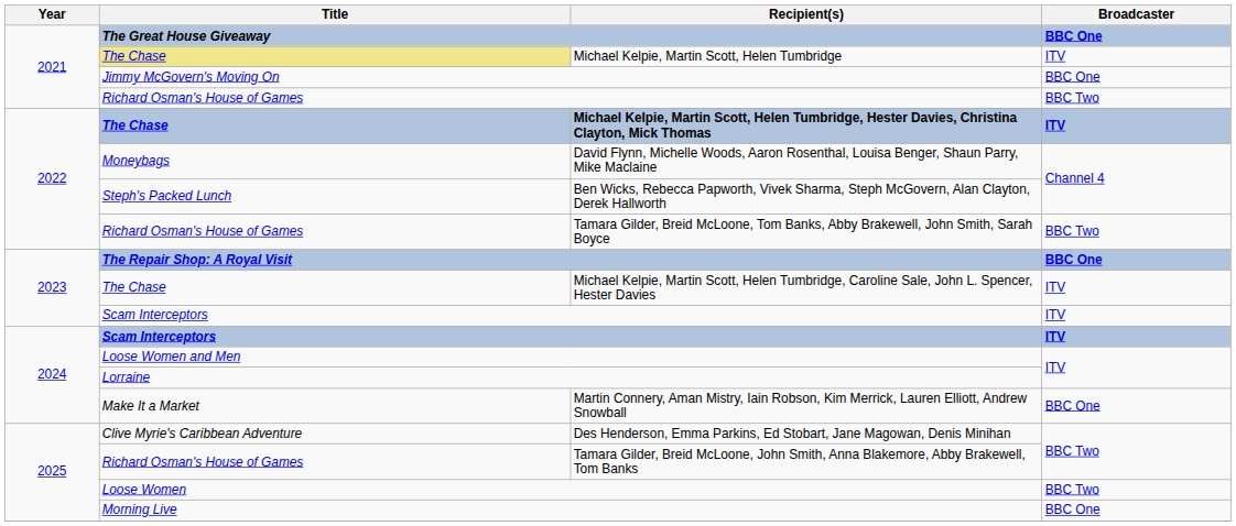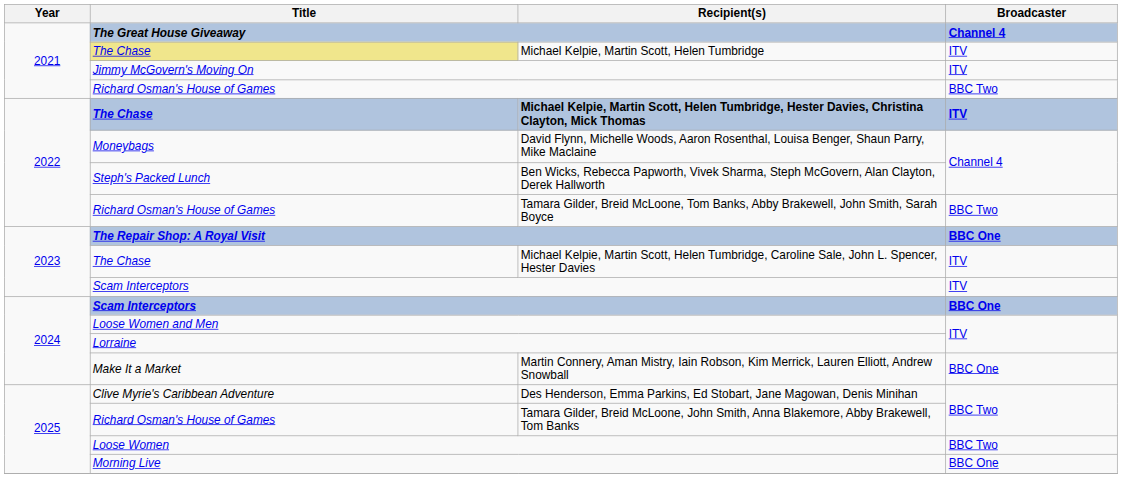The Great House Giveaway | Broadcaster: BBC One -> Channel 4
Jimmy McGovern's Moving On | Broadcaster: BBC One -> ITV
2024 / Scam Interceptors | Broadcaster: ITV -> BBC One
